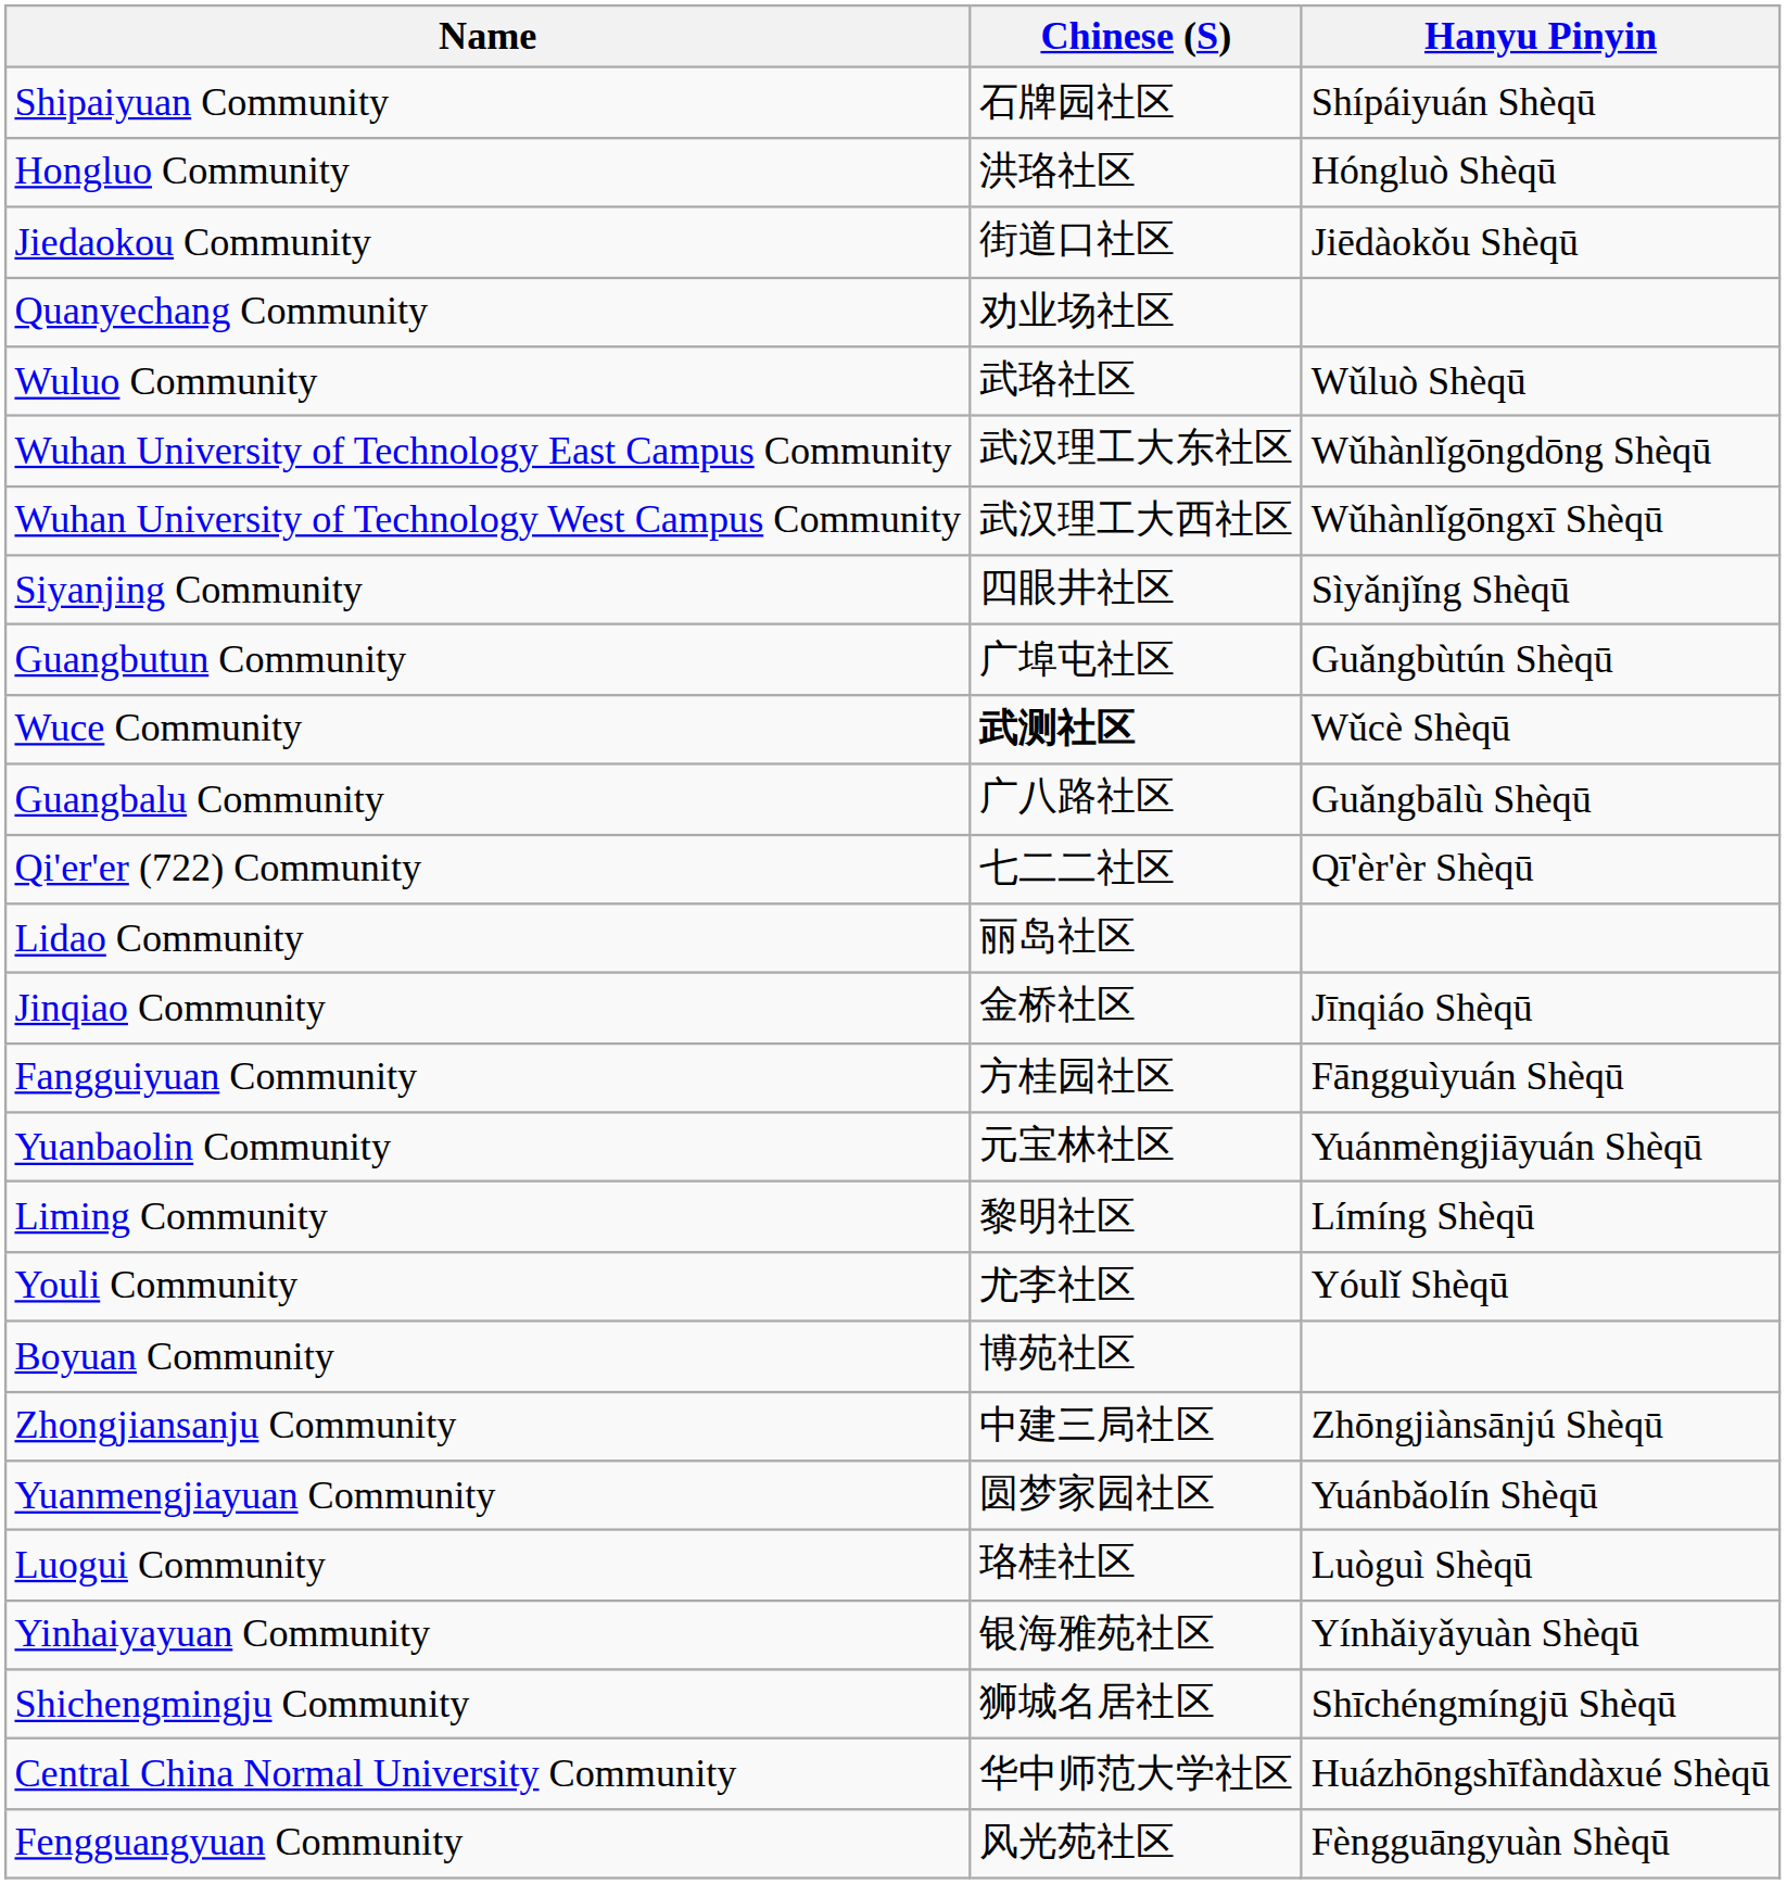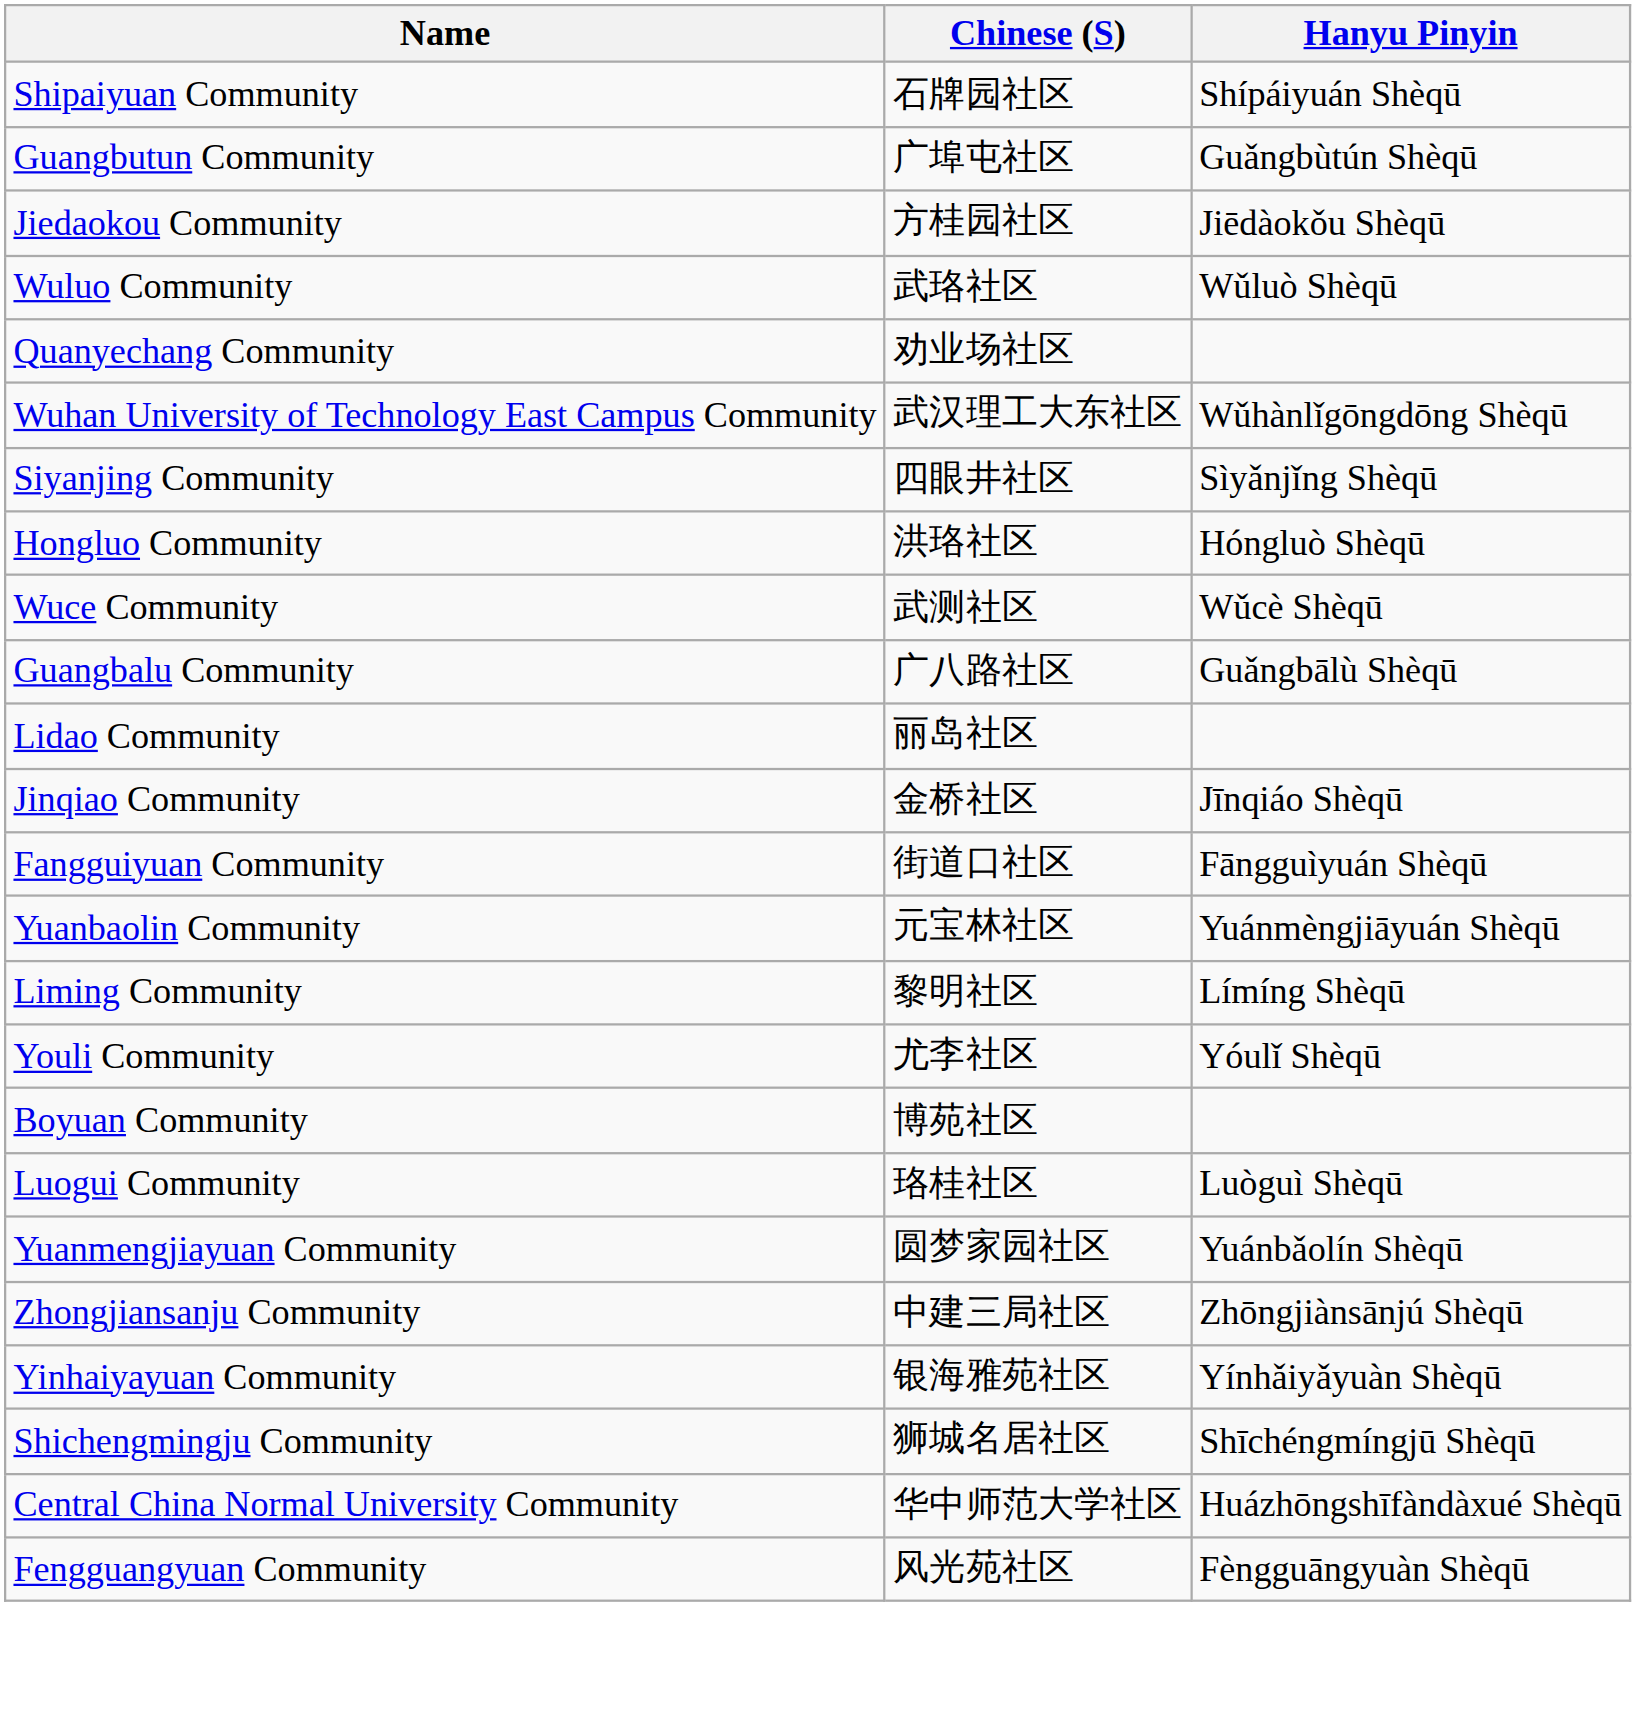rows swapped: Hongluo Community <-> Guangbutun Community
Jiedaokou Community | Chinese (S): 街道口社区 -> 方桂园社区
rows swapped: Wuluo Community <-> Quanyechang Community
- row: Wuhan University of Technology West Campus Community | 武汉理工大西社区 | Wǔhànlǐgōngxī Shèqū
Wuce Community | Chinese (S): bold -> normal
- row: Qi'er'er (722) Community | 七二二社区 | Qī'èr'èr Shèqū
Fangguiyuan Community | Chinese (S): 方桂园社区 -> 街道口社区
rows swapped: Zhongjiansanju Community <-> Luogui Community
